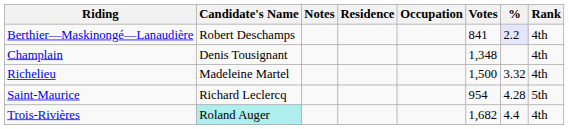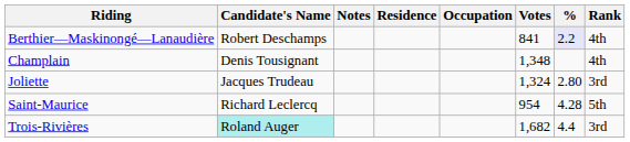+ row: Joliette | Jacques Trudeau | 1,324 | 2.80 | 3rd
- row: Richelieu | Madeleine Martel | 1,500 | 3.32 | 4th
Trois-Rivières | Rank: 4th -> 3rd
